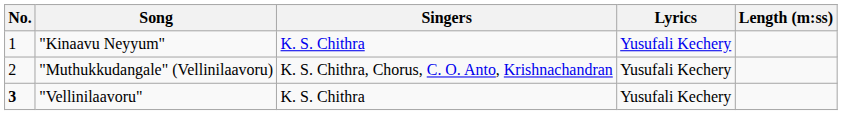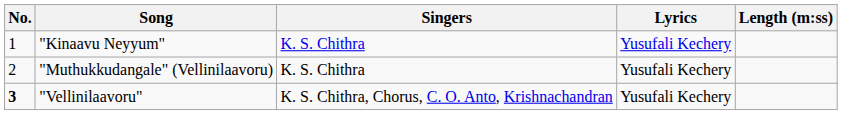"Muthukkudangale" (Vellinilaavoru) | Singers: K. S. Chithra, Chorus, C. O. Anto, Krishnachandran -> K. S. Chithra
"Vellinilaavoru" | Singers: K. S. Chithra -> K. S. Chithra, Chorus, C. O. Anto, Krishnachandran
